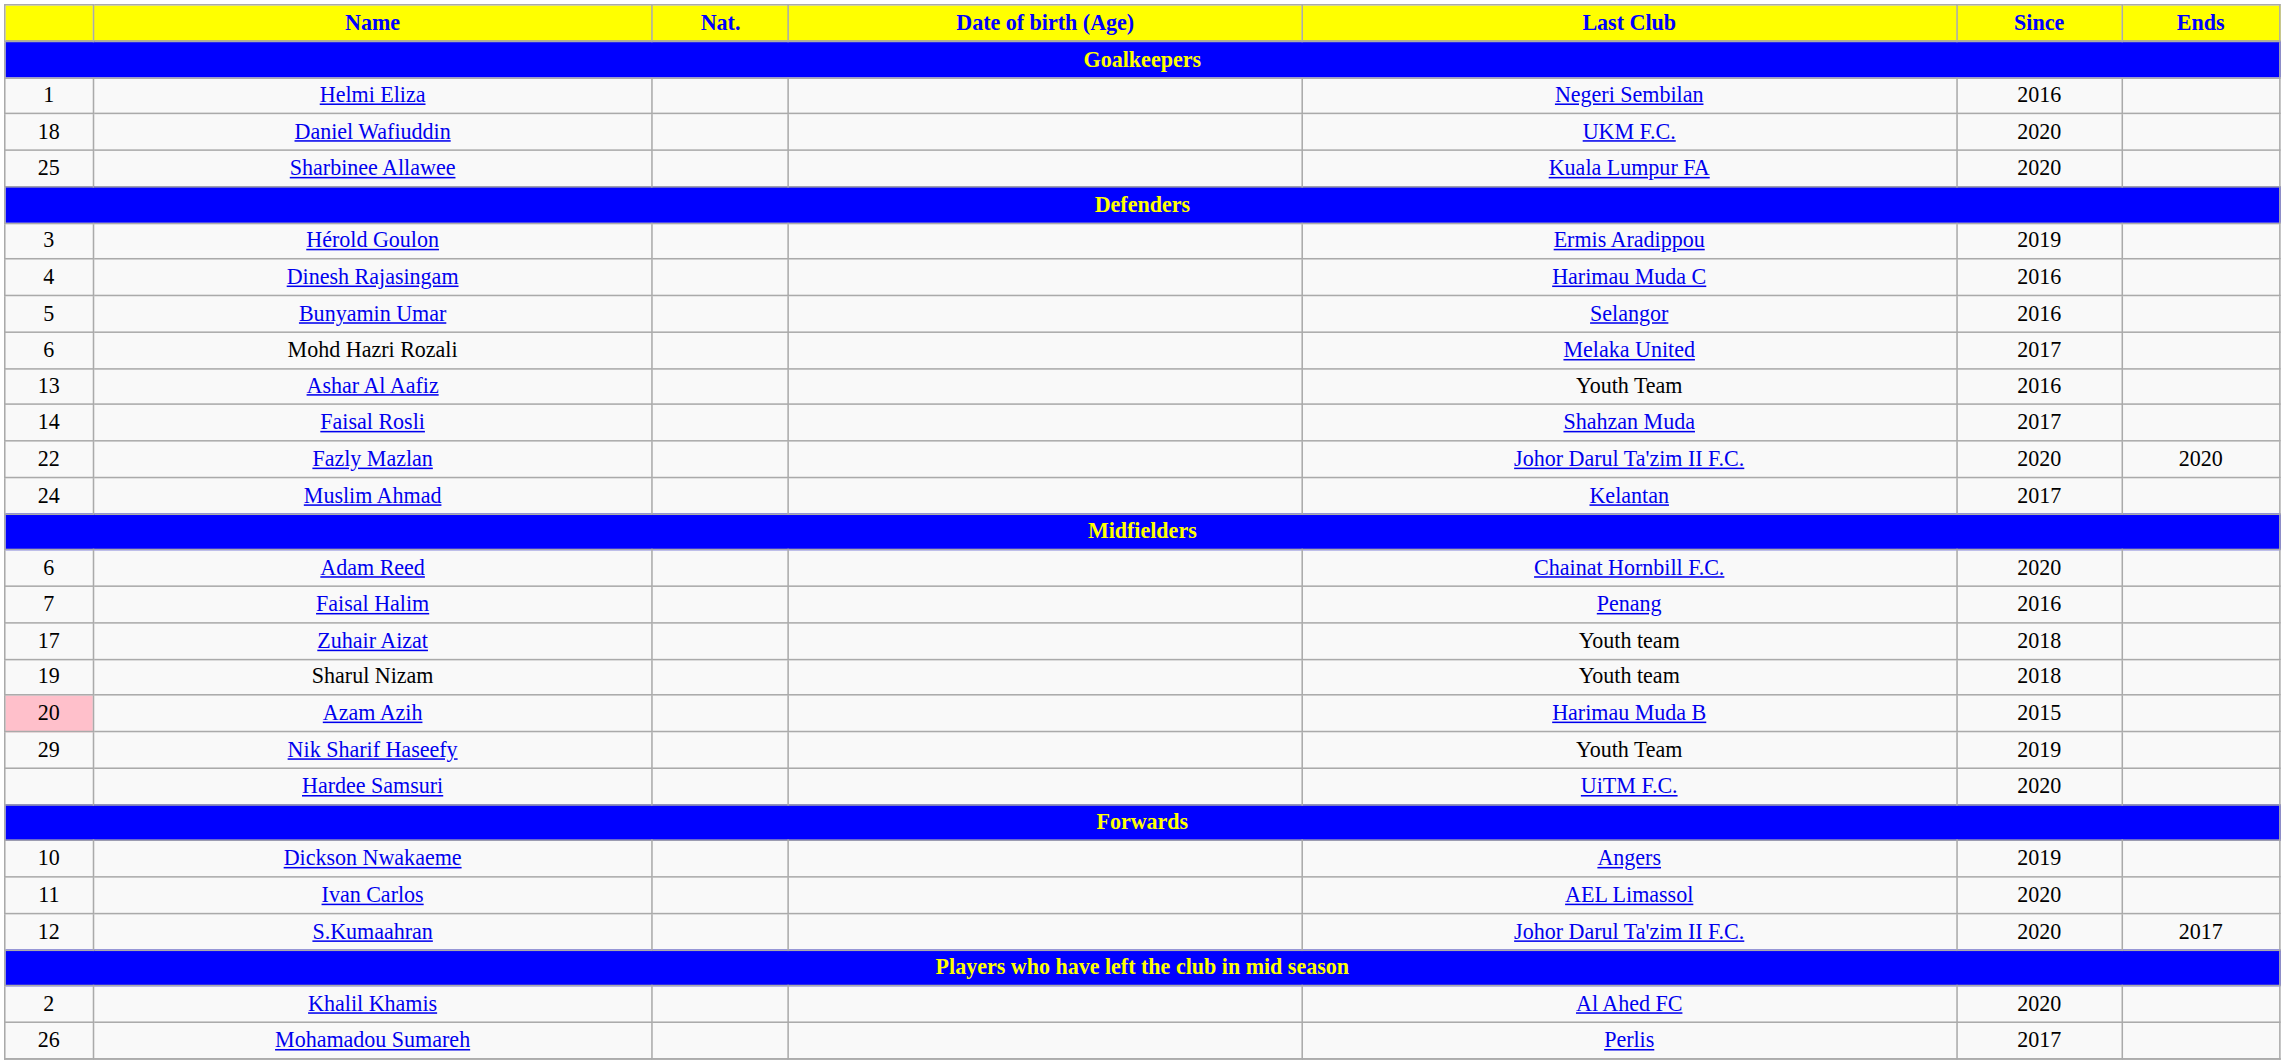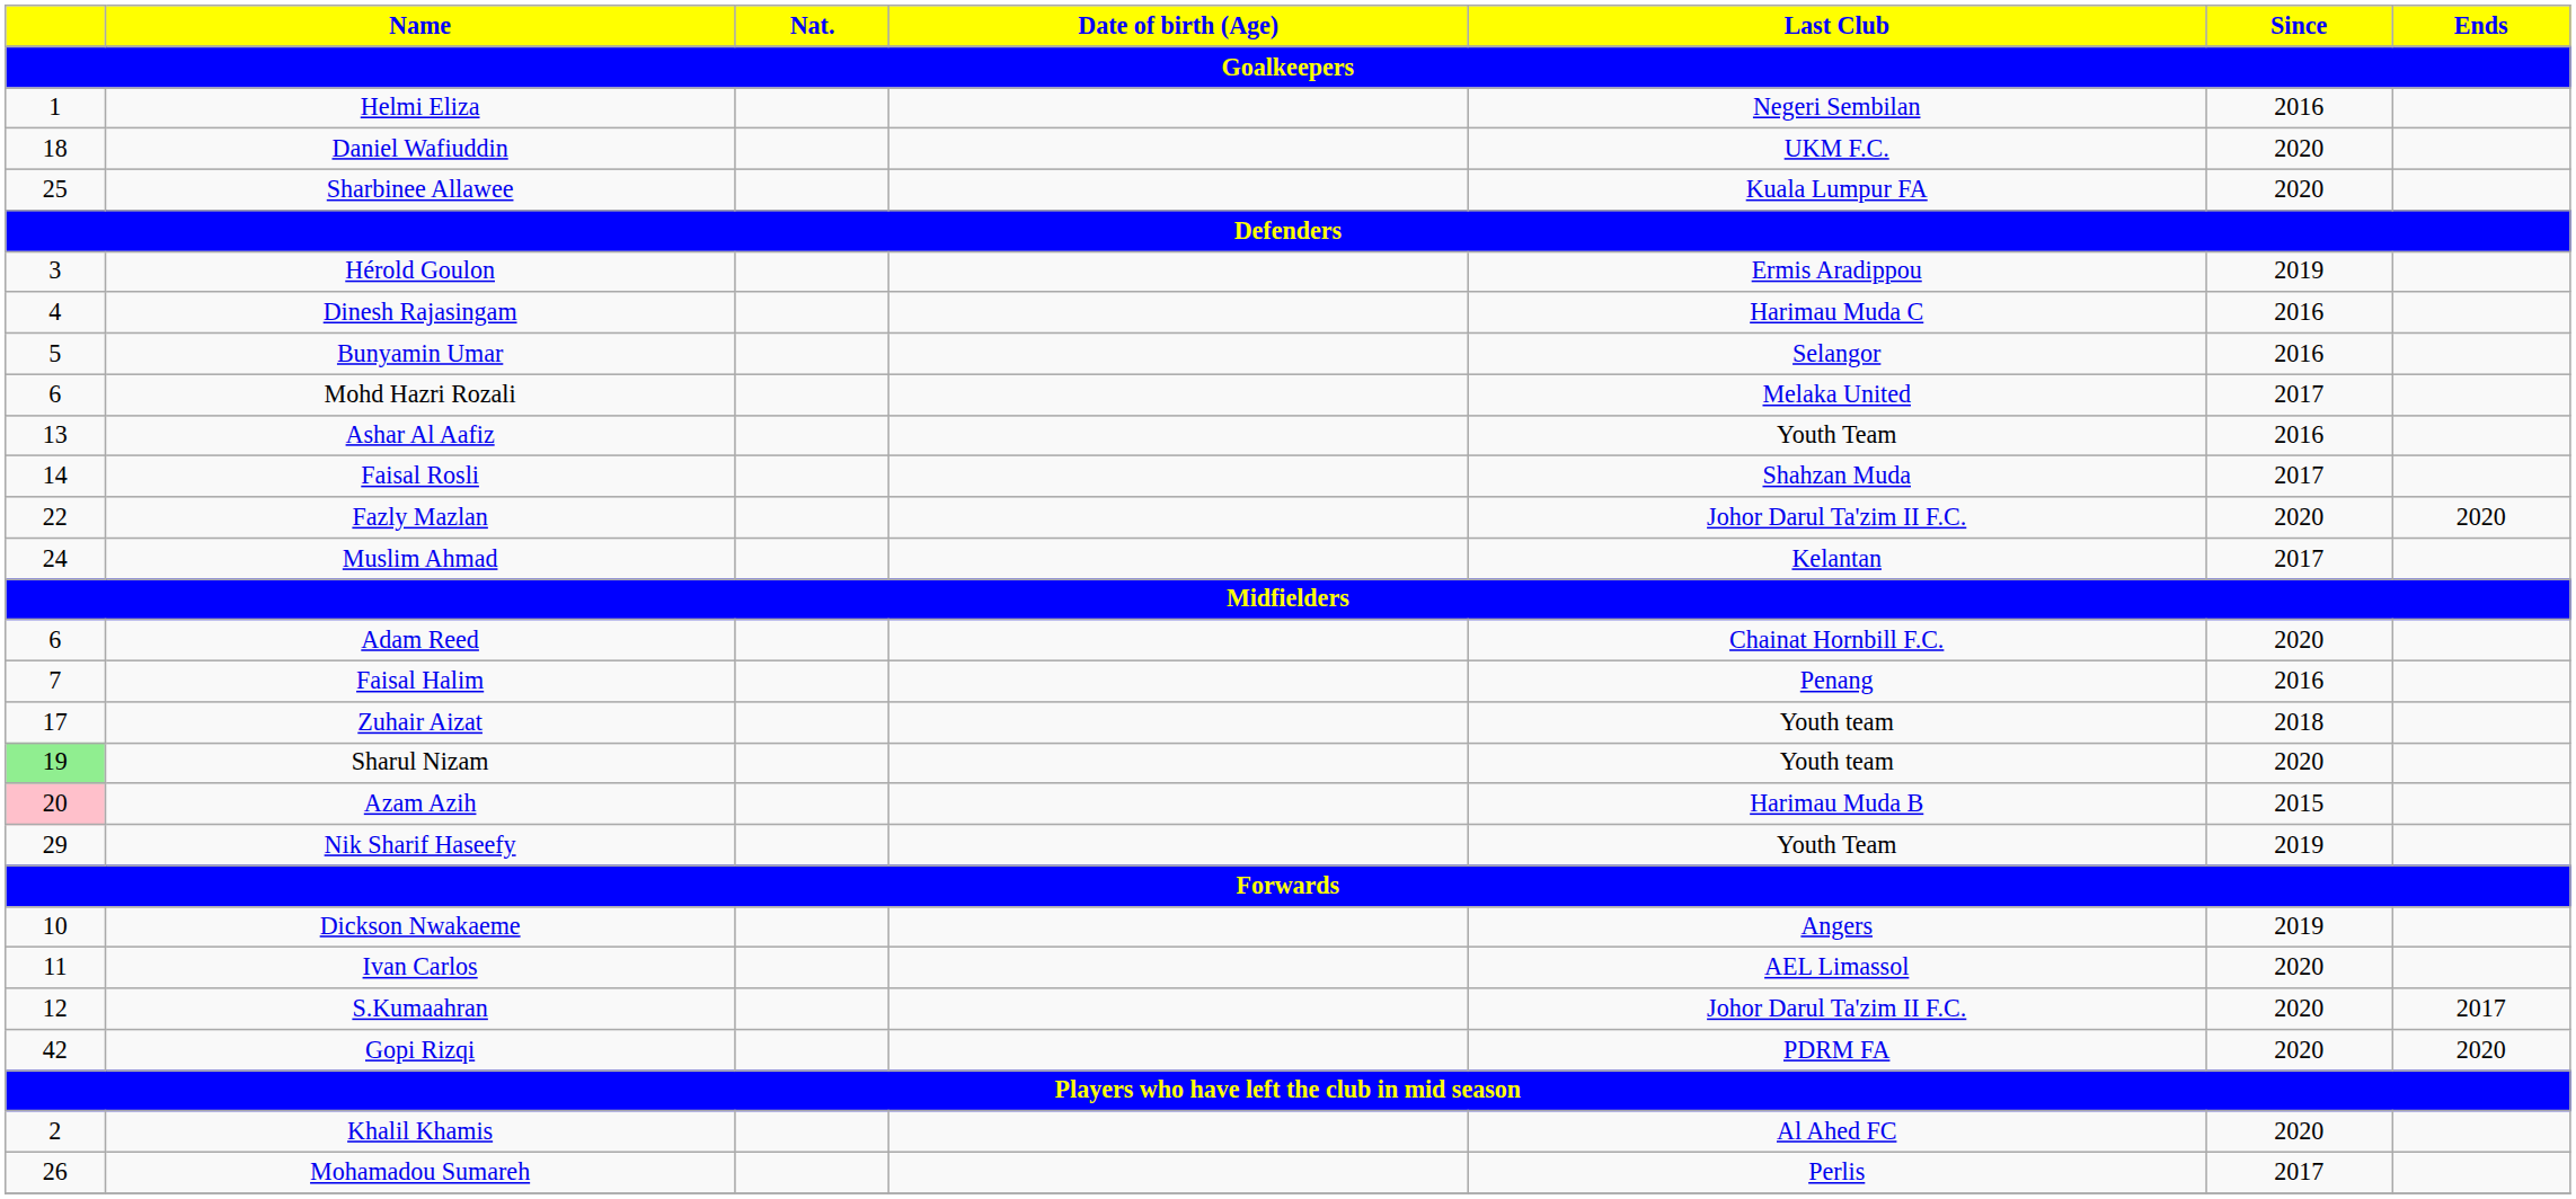Sharul Nizam | column 1: no background -> lightgreen background
Sharul Nizam | Since: 2018 -> 2020
- row: Hardee Samsuri | UiTM F.C. | 2020
+ row: 42 | Gopi Rizqi | PDRM FA | 2020 | 2020
